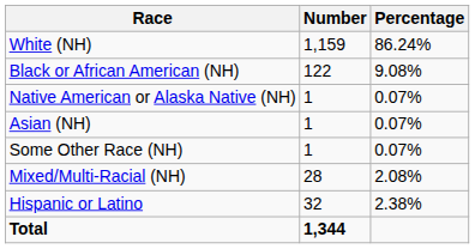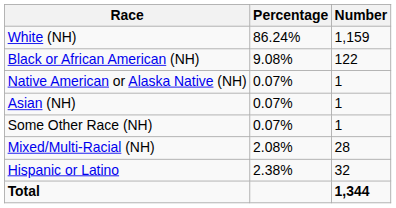columns swapped: Number <-> Percentage
